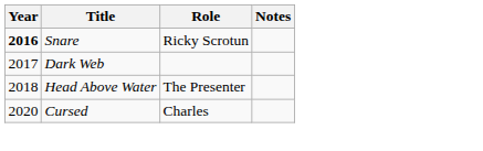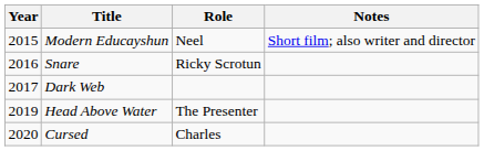+ row: 2015 | Modern Educayshun | Neel | Short film; also writer and director
Snare | Year: bold -> normal
Head Above Water | Year: 2018 -> 2019
